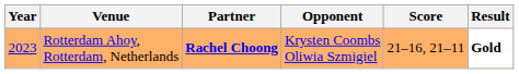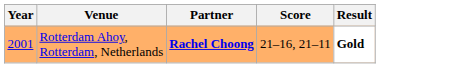- column: Opponent | Krysten Coombs Oliwia Szmigiel
Rotterdam Ahoy, Rotterdam, Netherlands | Year: 2023 -> 2001
